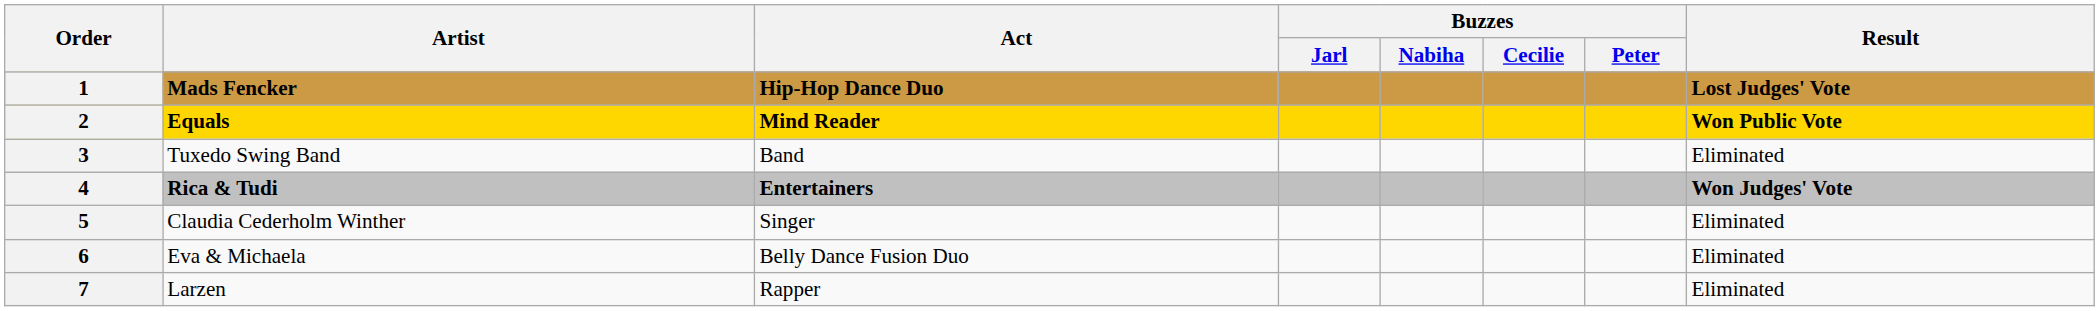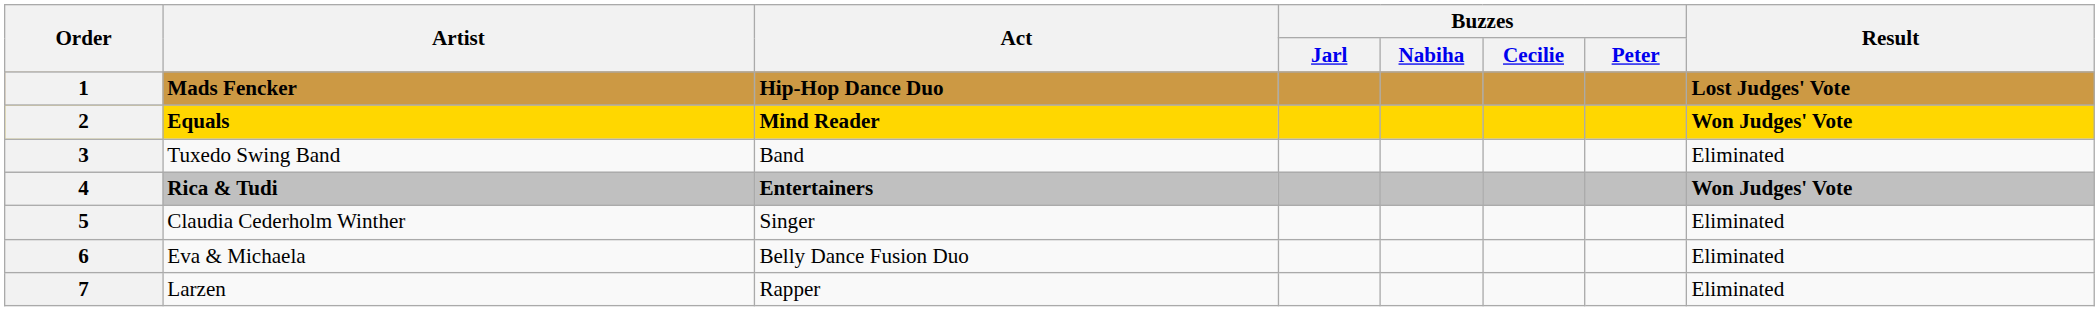2 | Result: Won Public Vote -> Won Judges' Vote
